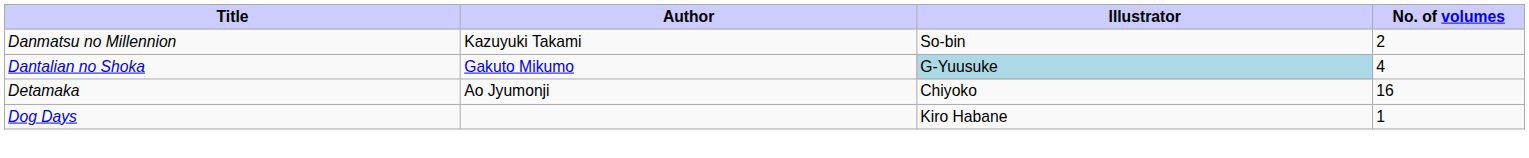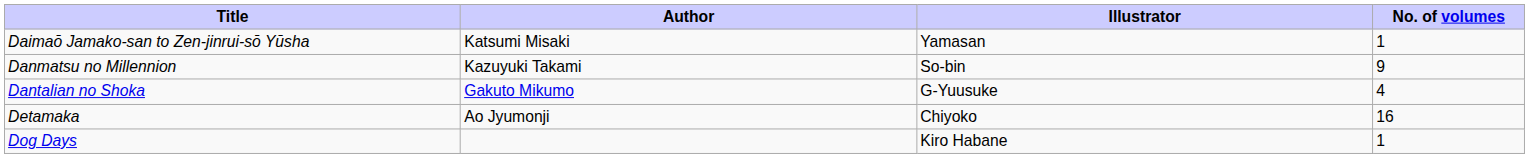+ row: Daimaō Jamako-san to Zen-jinrui-sō Yūsha | Katsumi Misaki | Yamasan | 1
Danmatsu no Millennion | No. of volumes: 2 -> 9
Dantalian no Shoka | Illustrator: lightblue background -> no background
